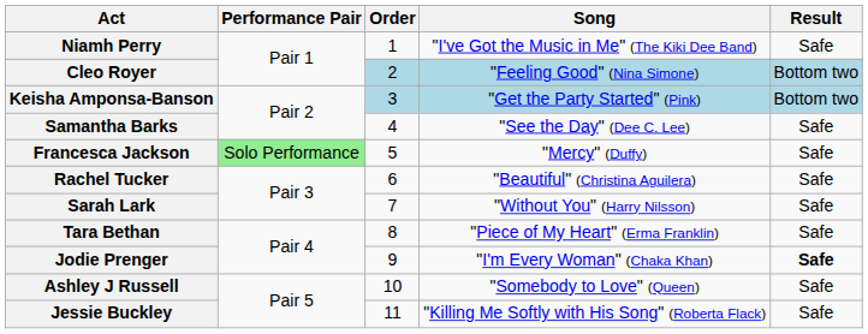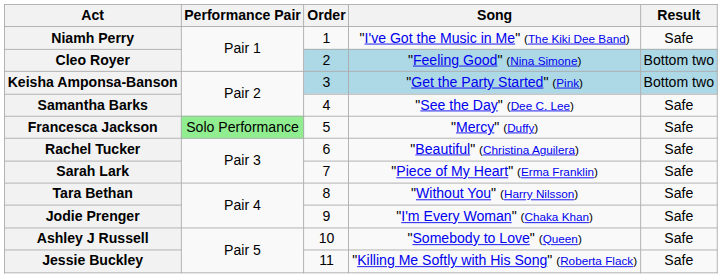Sarah Lark | Song: "Without You" (Harry Nilsson) -> "Piece of My Heart" (Erma Franklin)
Tara Bethan | Song: "Piece of My Heart" (Erma Franklin) -> "Without You" (Harry Nilsson)
Jodie Prenger | Result: bold -> normal
